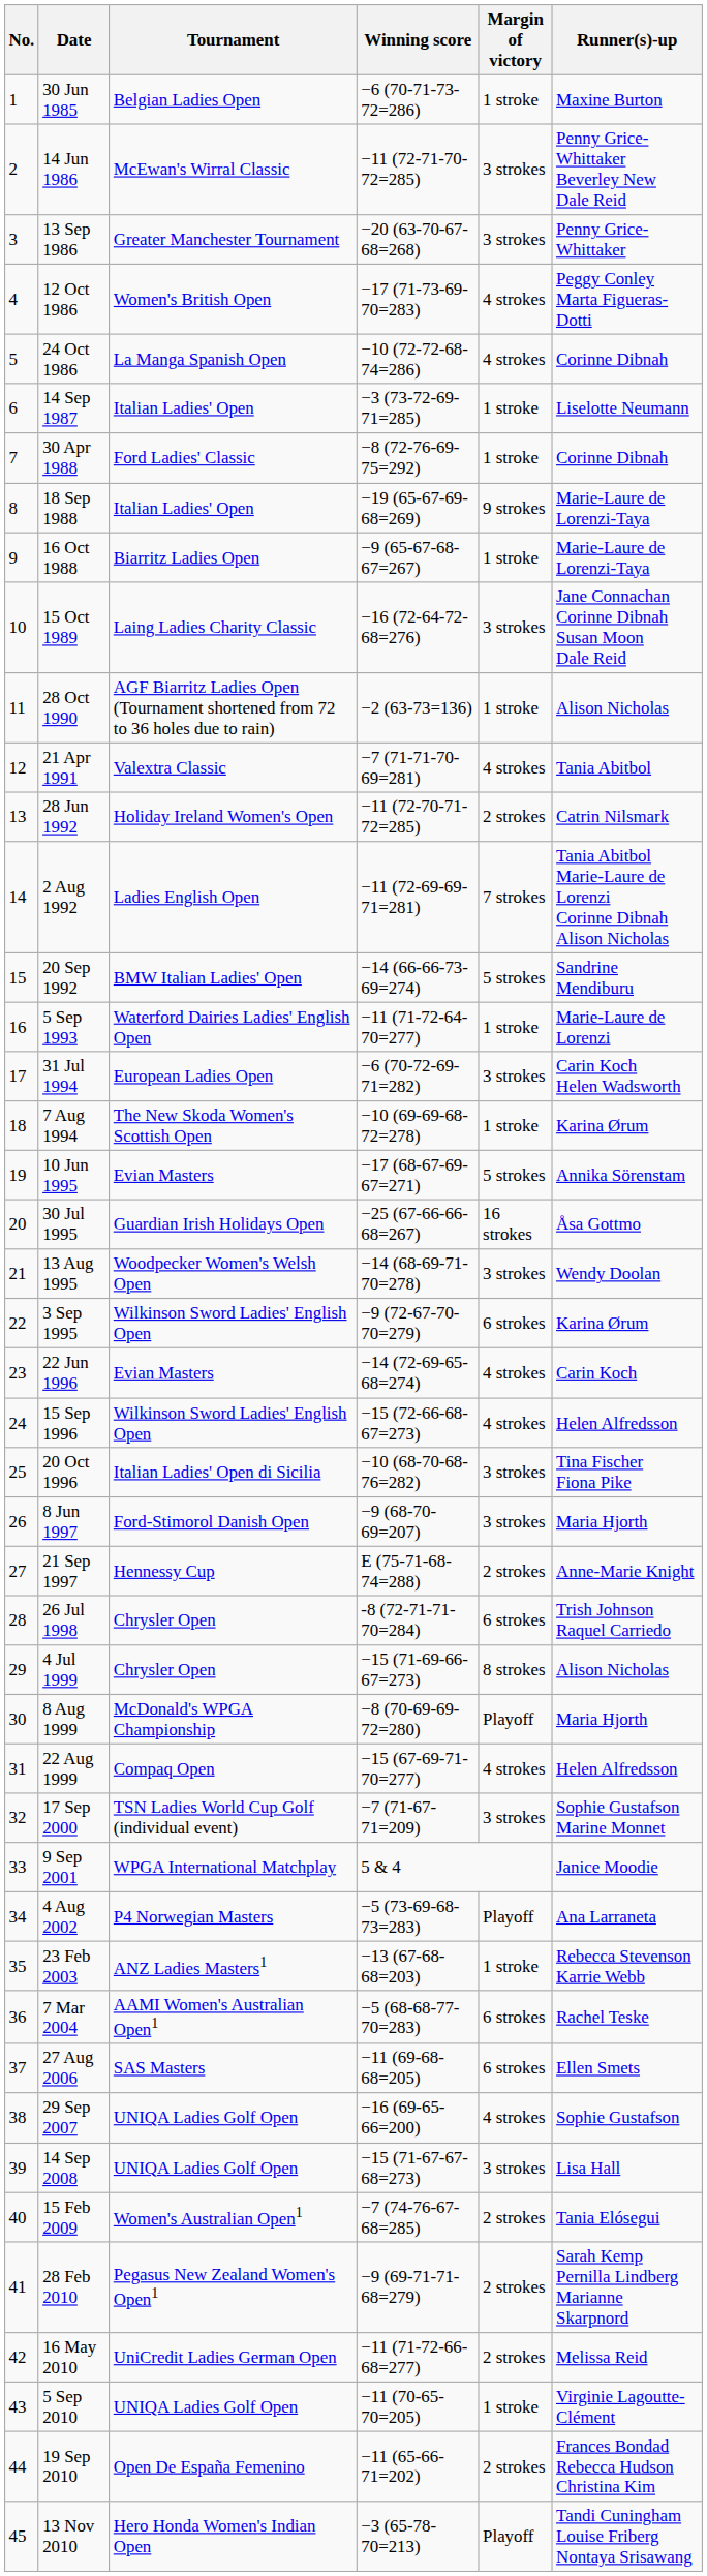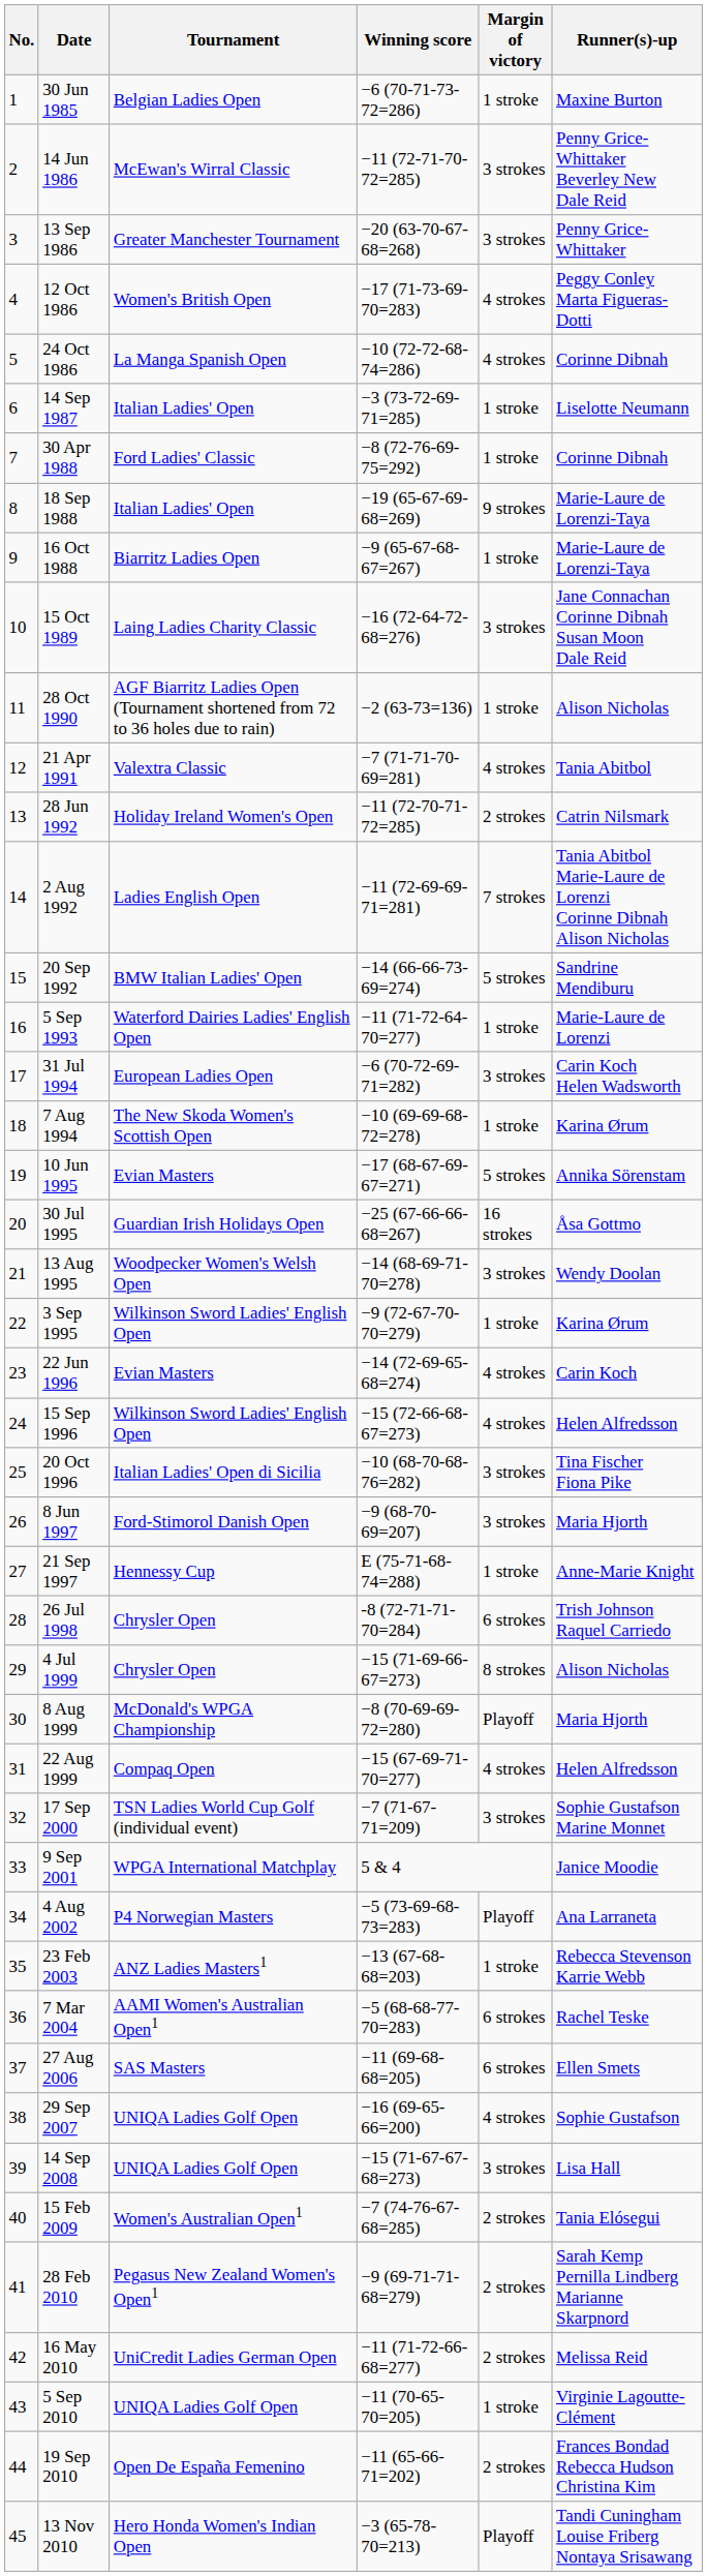3 Sep 1995 | Margin of victory: 6 strokes -> 1 stroke
21 Sep 1997 | Margin of victory: 2 strokes -> 1 stroke
